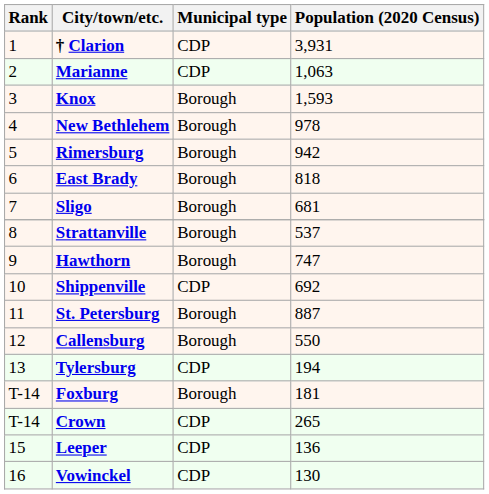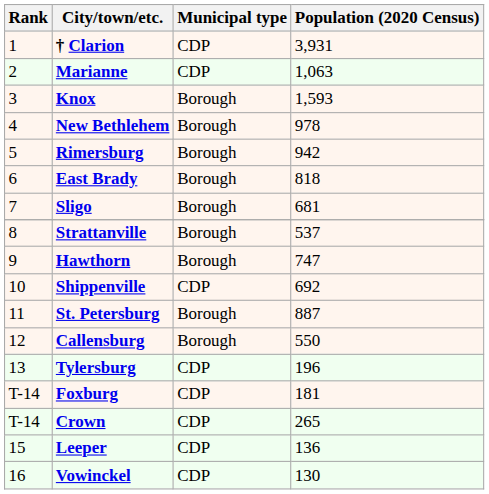Tylersburg | Population (2020 Census): 194 -> 196
Foxburg | Municipal type: Borough -> CDP
